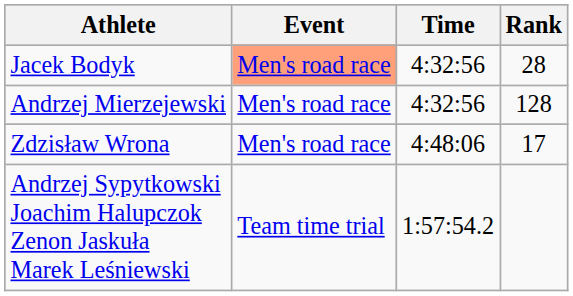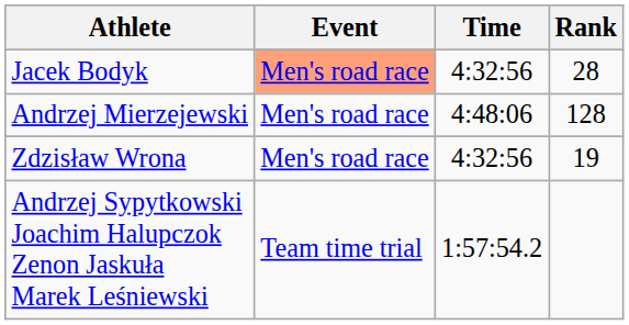Andrzej Mierzejewski | Time: 4:32:56 -> 4:48:06
Zdzisław Wrona | Time: 4:48:06 -> 4:32:56
Zdzisław Wrona | Rank: 17 -> 19
